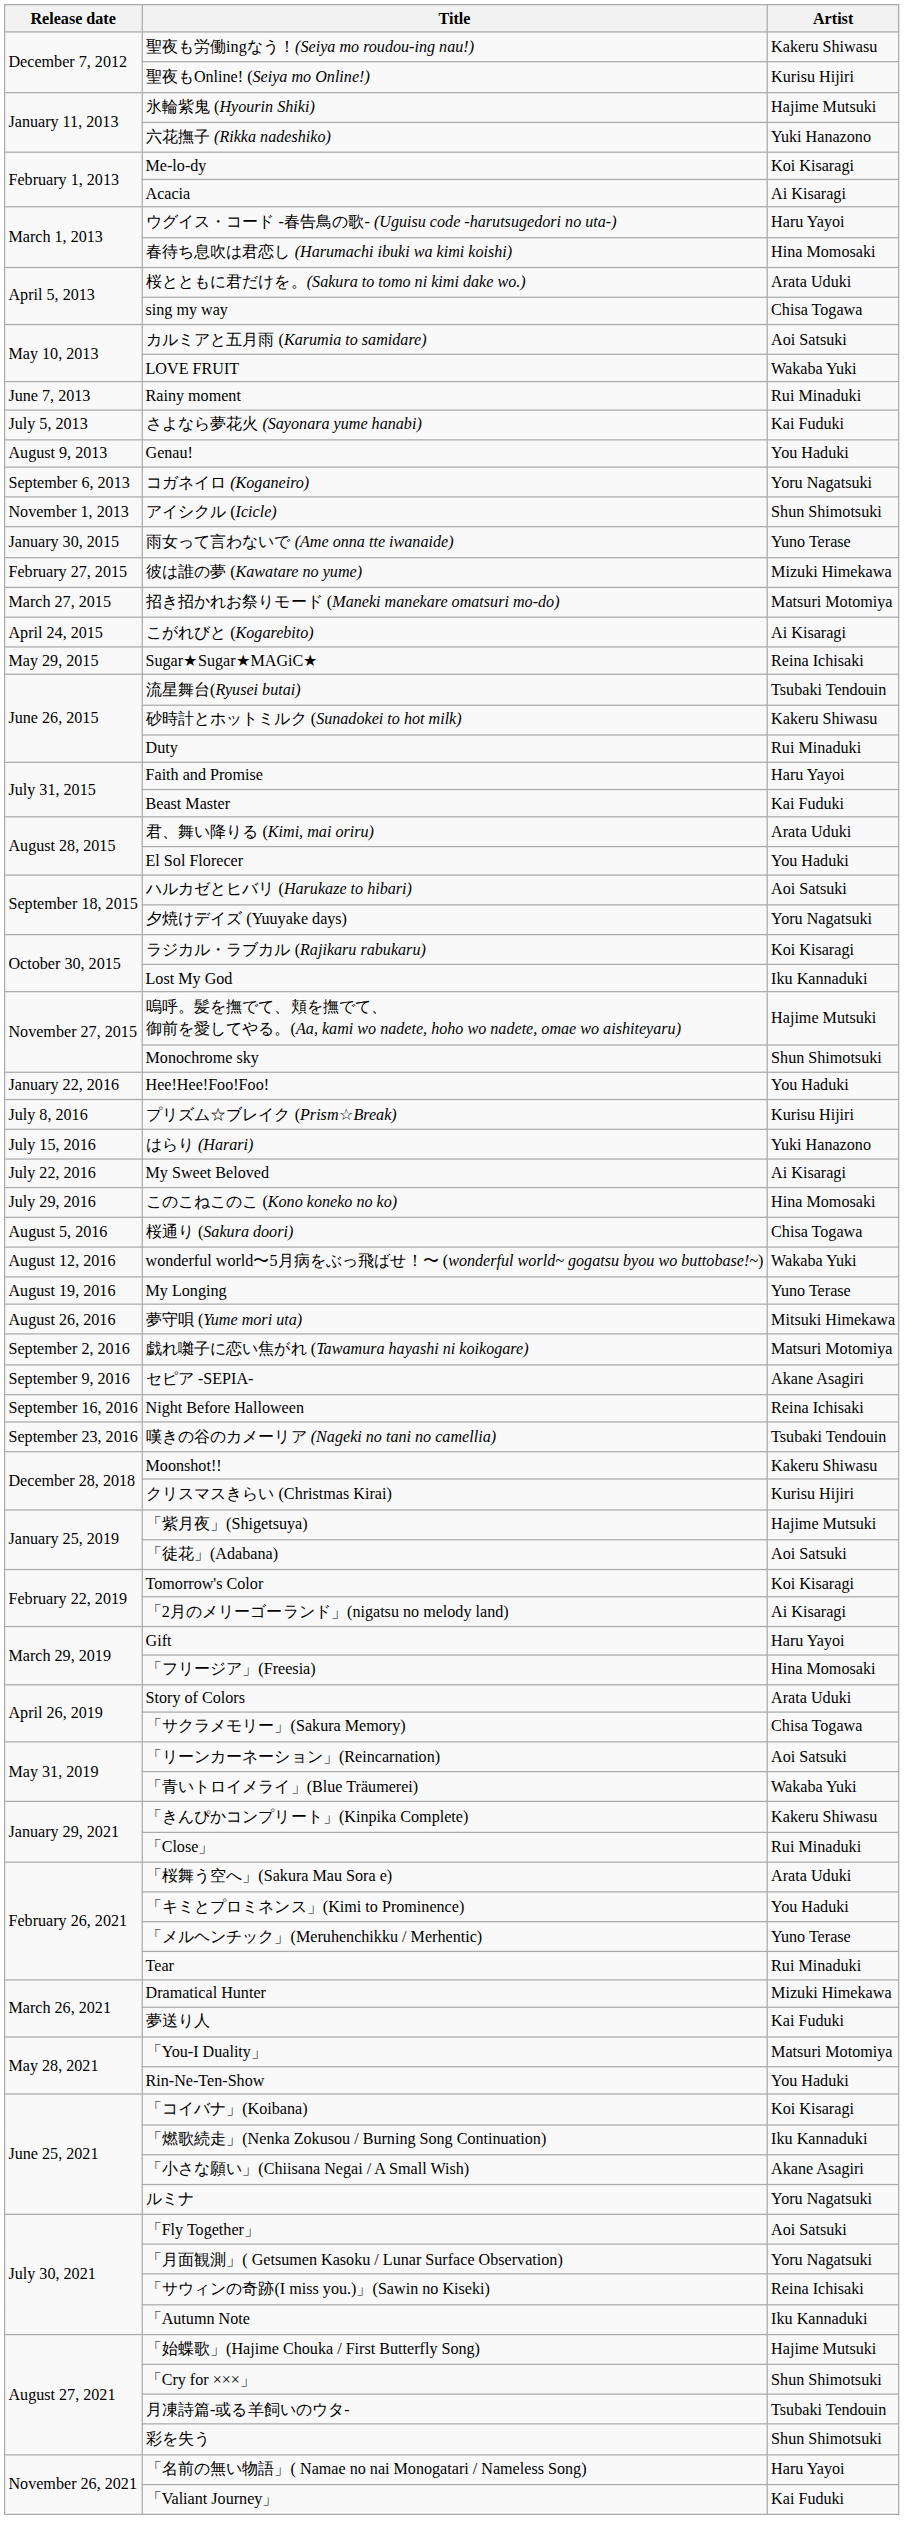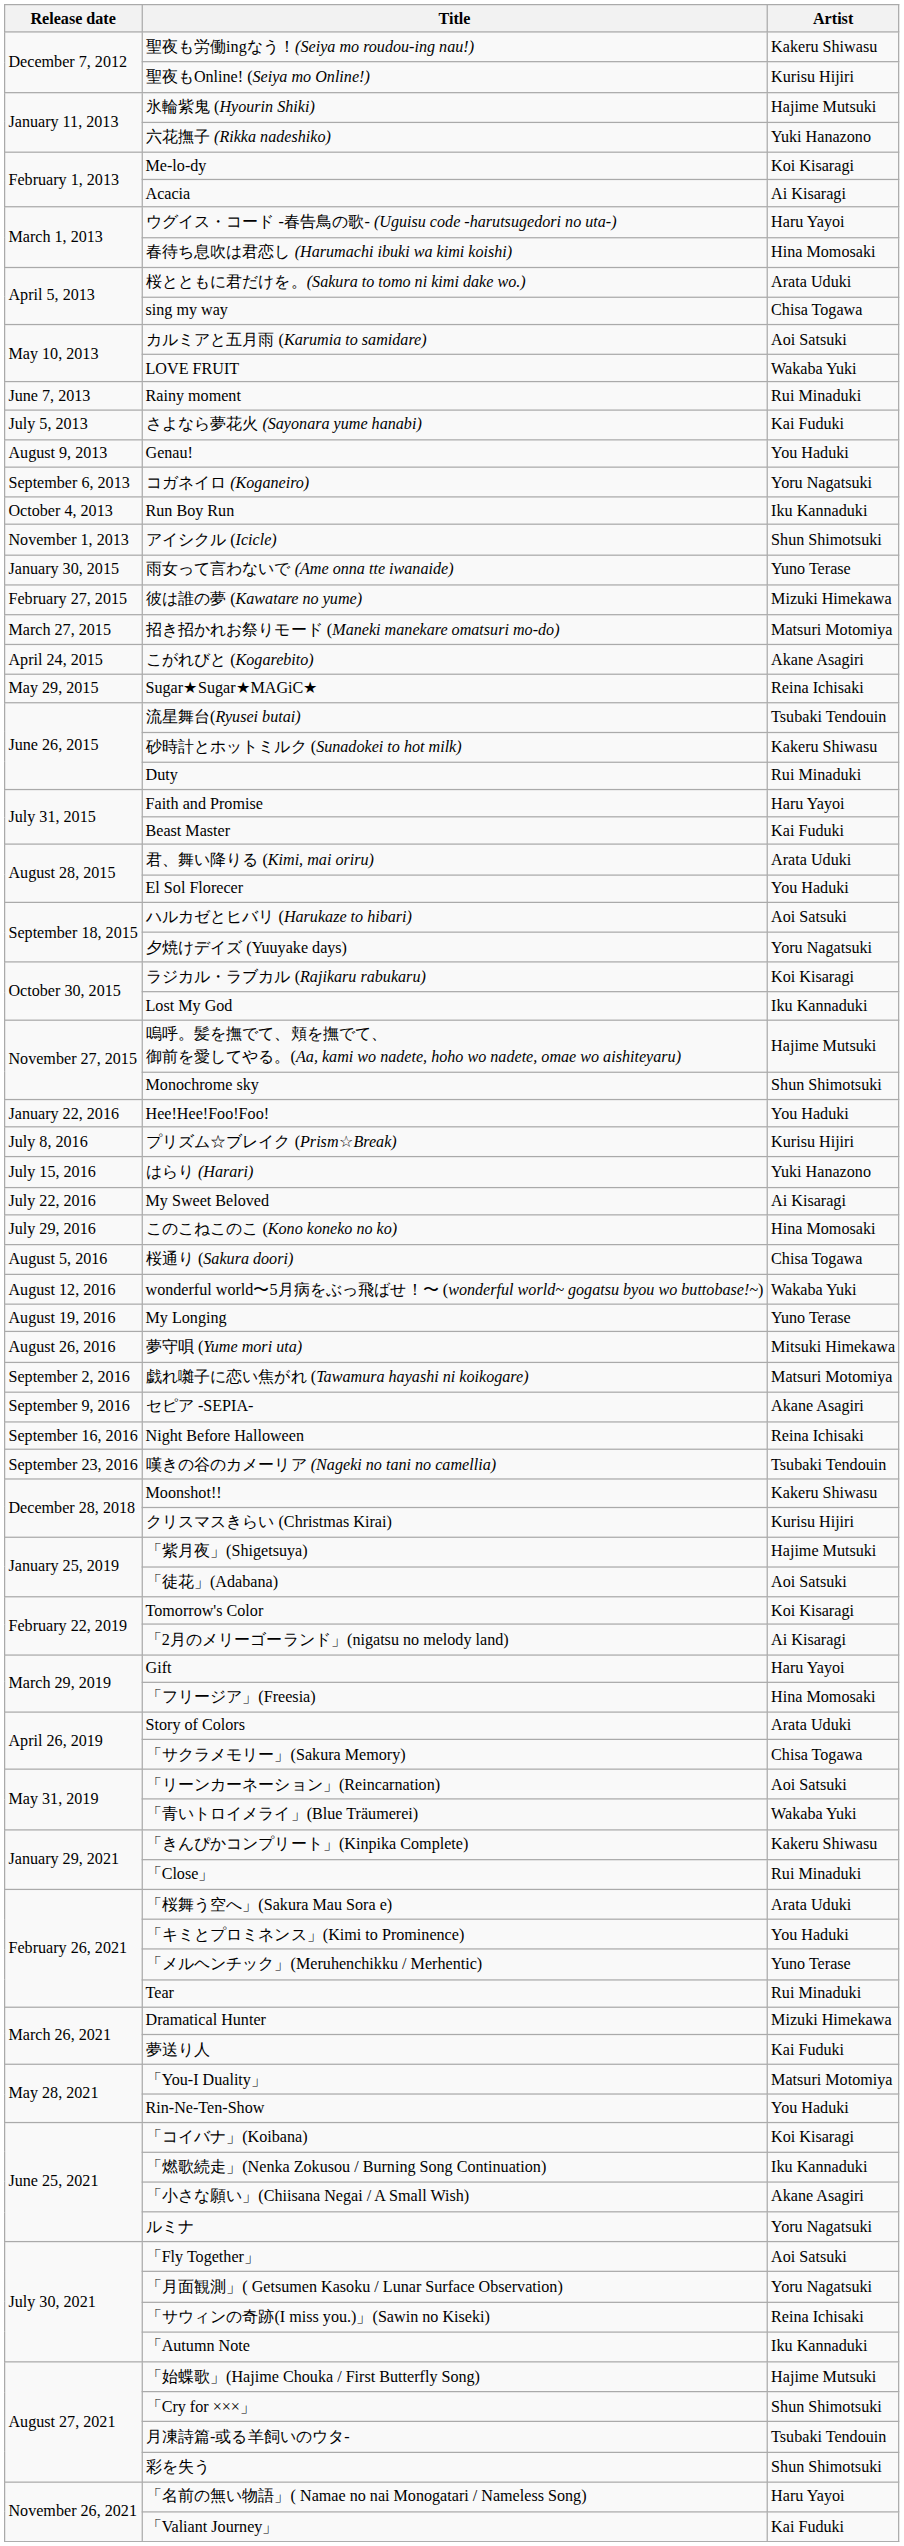+ row: October 4, 2013 | Run Boy Run | Iku Kannaduki
こがれびと (Kogarebito) | Artist: Ai Kisaragi -> Akane Asagiri
